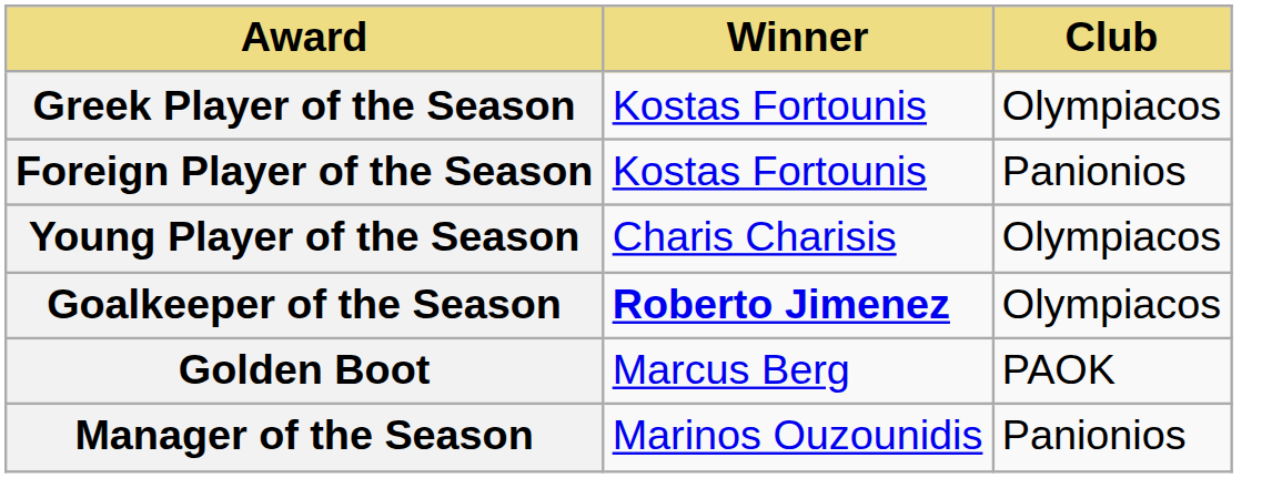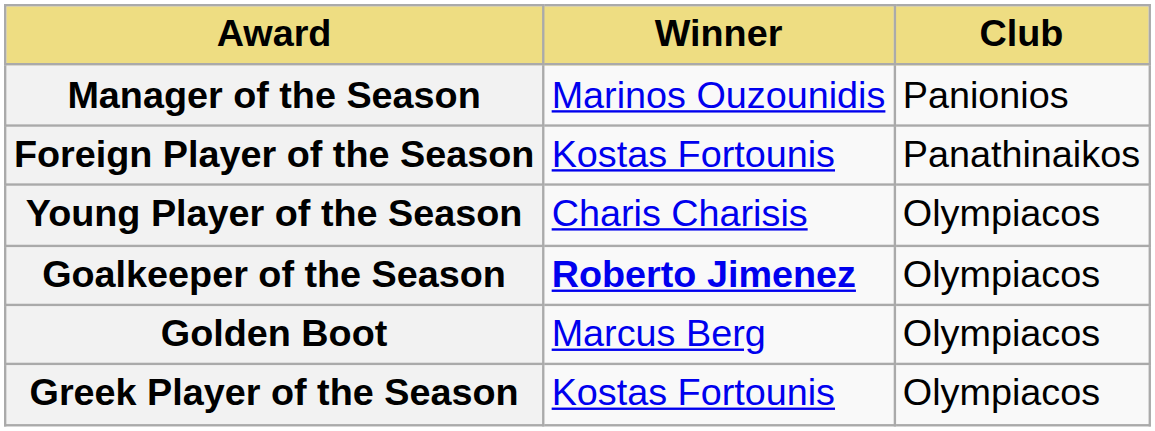rows swapped: Greek Player of the Season <-> Manager of the Season
Foreign Player of the Season | Club: Panionios -> Panathinaikos
Golden Boot | Club: PAOK -> Olympiacos
